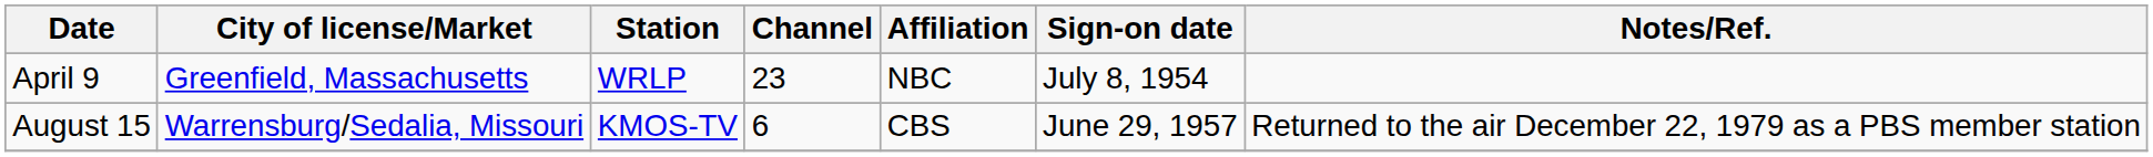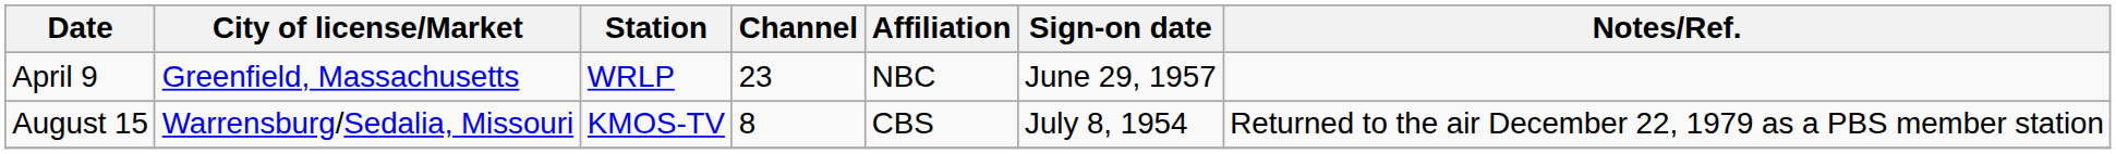April 9 | Sign-on date: July 8, 1954 -> June 29, 1957
August 15 | Channel: 6 -> 8
August 15 | Sign-on date: June 29, 1957 -> July 8, 1954
